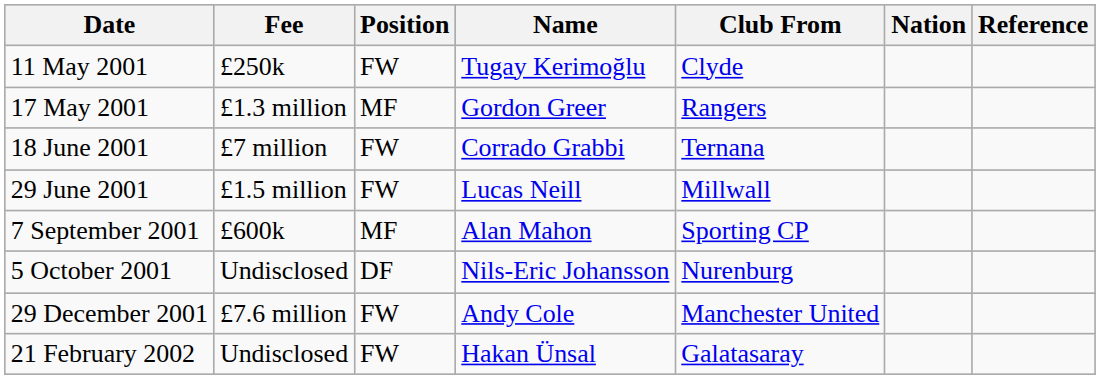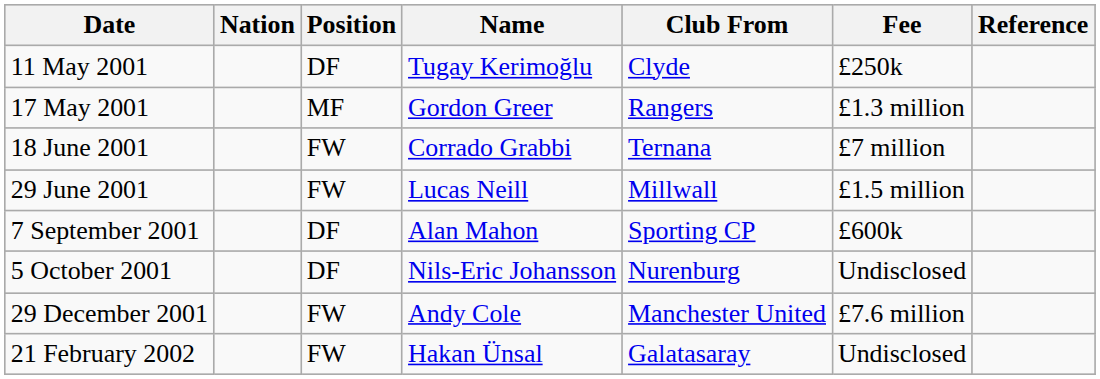columns swapped: Nation <-> Fee
11 May 2001 | Position: FW -> DF
7 September 2001 | Position: MF -> DF
